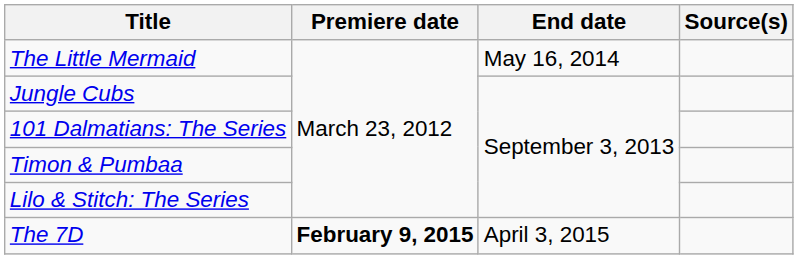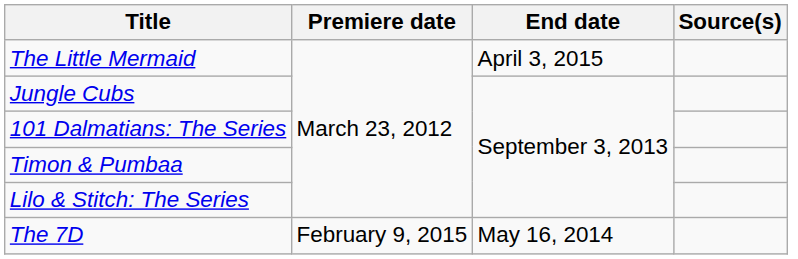The Little Mermaid | End date: May 16, 2014 -> April 3, 2015
The 7D | Premiere date: bold -> normal
The 7D | End date: April 3, 2015 -> May 16, 2014
